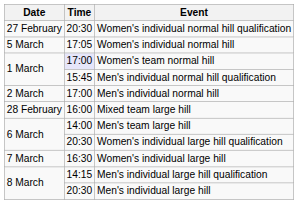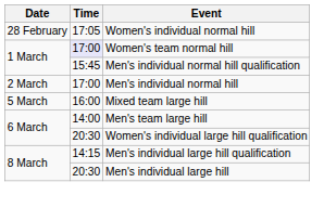- row: 27 February | 20:30 | Women's individual normal hill qualification
Women's individual normal hill | Date: 5 March -> 28 February
Mixed team large hill | Date: 28 February -> 5 March
- row: 7 March | 16:30 | Women's individual large hill
